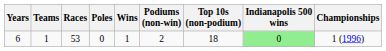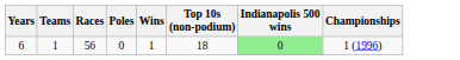- column: Podiums (non-win) | 2
6 | Races: 53 -> 56
